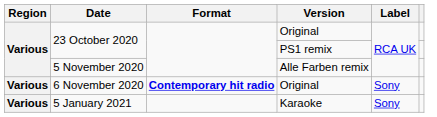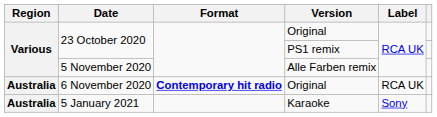6 November 2020 | Region: Various -> Australia
6 November 2020 | Label: Sony -> RCA UK
5 January 2021 | Region: Various -> Australia
